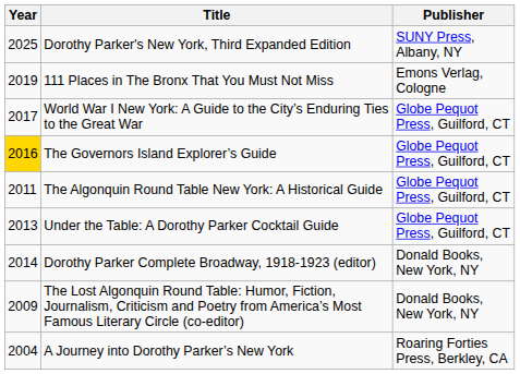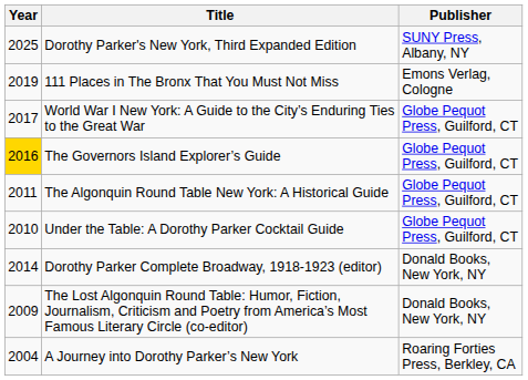Under the Table: A Dorothy Parker Cocktail Guide | Year: 2013 -> 2010
